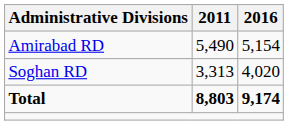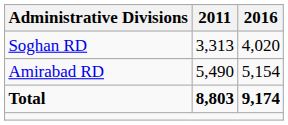rows swapped: Amirabad RD <-> Soghan RD
